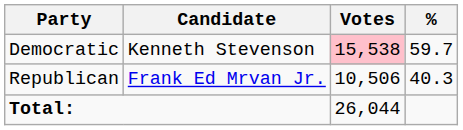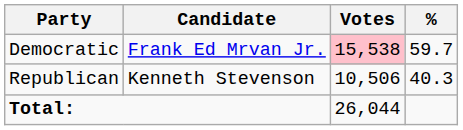Democratic | Candidate: Kenneth Stevenson -> Frank Ed Mrvan Jr.
Republican | Candidate: Frank Ed Mrvan Jr. -> Kenneth Stevenson
